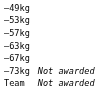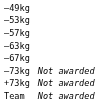+ row: +73kg | Not awarded
